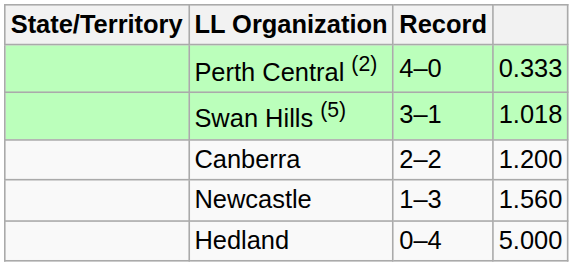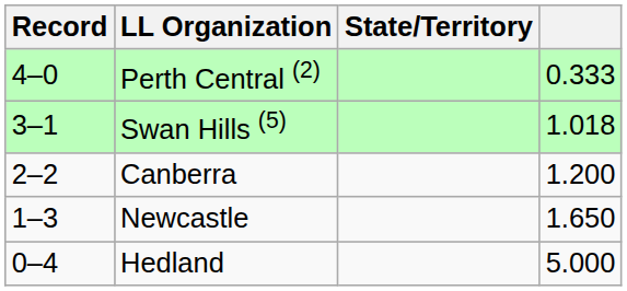columns swapped: State/Territory <-> Record
Newcastle | column 4: 1.560 -> 1.650
